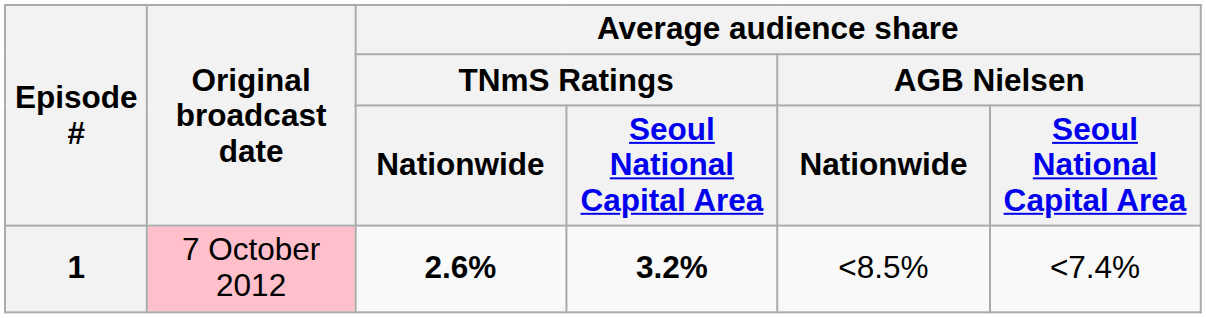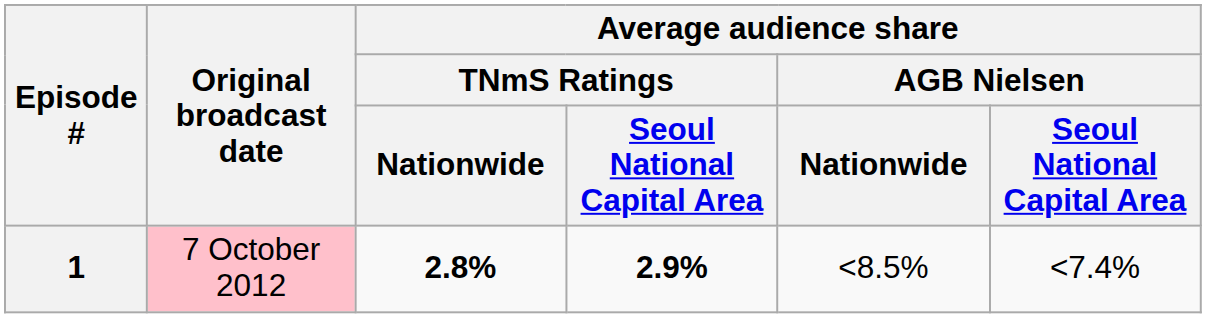1 | Average audience share / TNmS Ratings / Nationwide: 2.6% -> 2.8%
1 | column 4: 3.2% -> 2.9%
